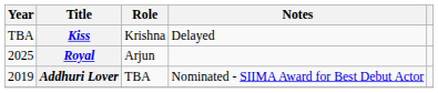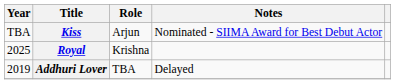Kiss | Role: Krishna -> Arjun
Kiss | Notes: Delayed -> Nominated - SIIMA Award for Best Debut Actor
Royal | Role: Arjun -> Krishna
Addhuri Lover | Notes: Nominated - SIIMA Award for Best Debut Actor -> Delayed
